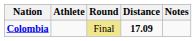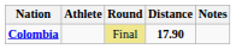Colombia | Distance: 17.09 -> 17.90
